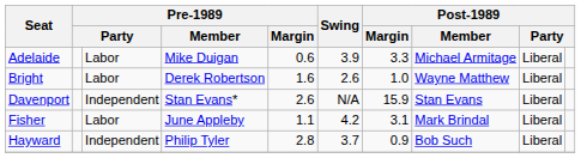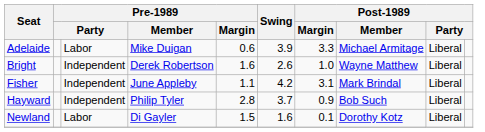Bright | column 3: Labor -> Independent
- row: Davenport | Independent | Stan Evans* | 2.6 | N/A | 15.9 | Stan Evans | Liberal
Fisher | column 3: Labor -> Independent
+ row: Newland | Labor | Di Gayler | 1.5 | 1.6 | 0.1 | Dorothy Kotz | Liberal
